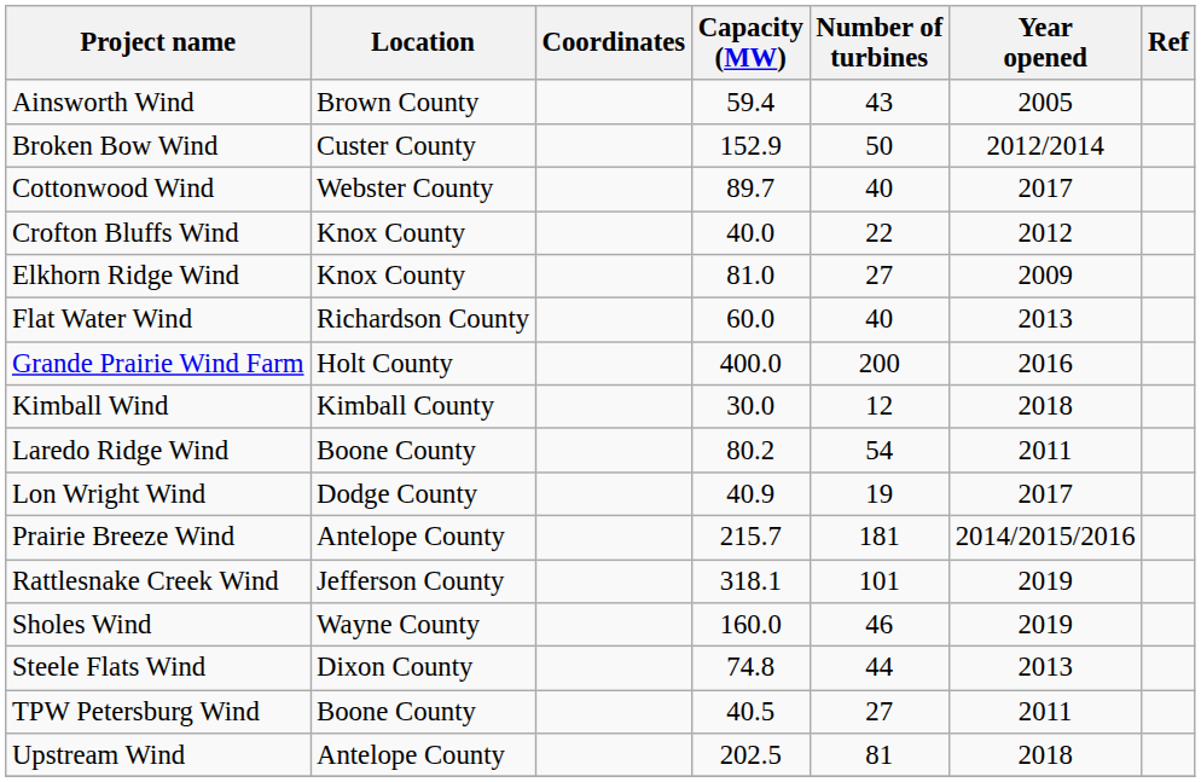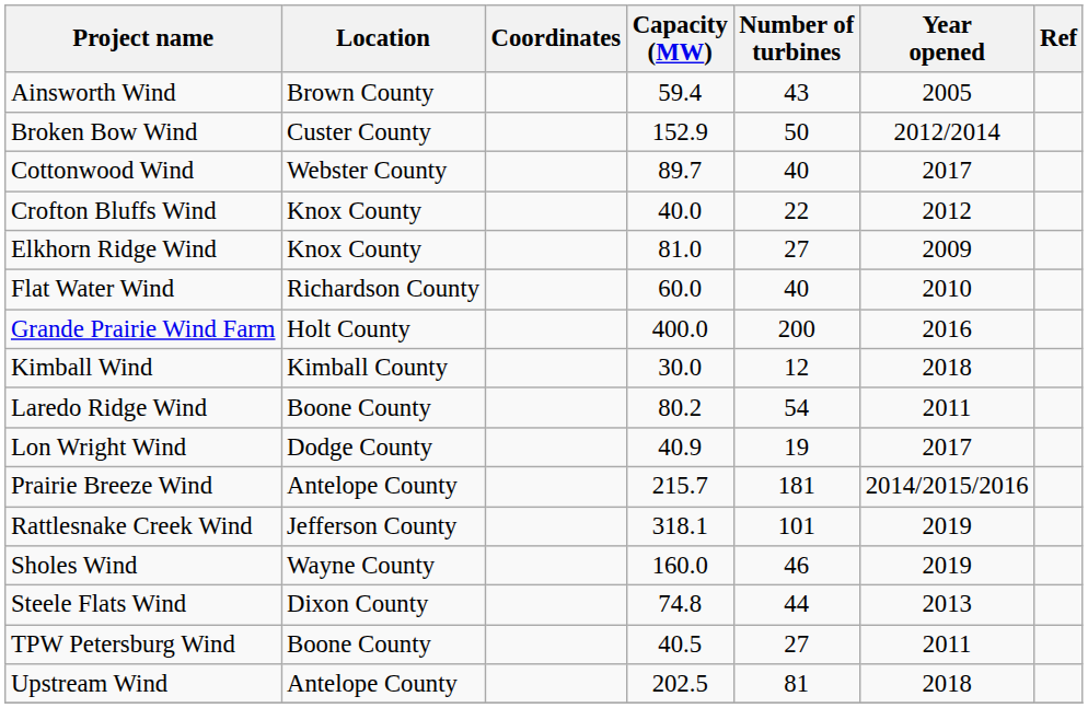Flat Water Wind | Year opened: 2013 -> 2010
